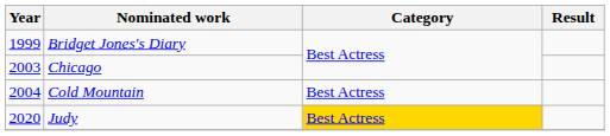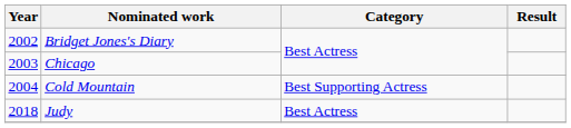Bridget Jones's Diary | Year: 1999 -> 2002
Cold Mountain | Category: Best Actress -> Best Supporting Actress
Judy | Year: 2020 -> 2018
Judy | Category: gold background -> no background
